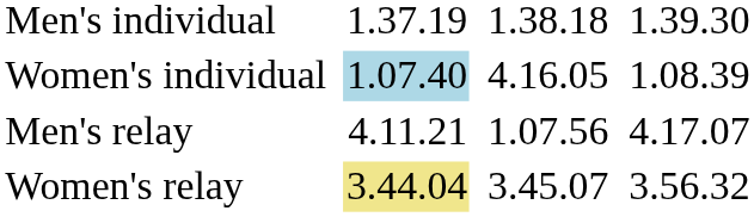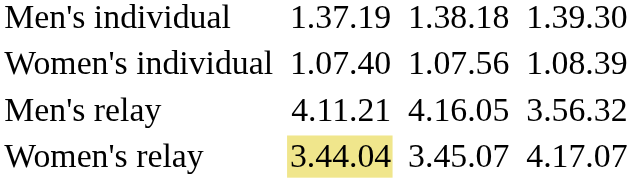Women's individual | column 3: lightblue background -> no background
Women's individual | column 5: 4.16.05 -> 1.07.56
Men's relay | column 5: 1.07.56 -> 4.16.05
Men's relay | column 7: 4.17.07 -> 3.56.32
Women's relay | column 7: 3.56.32 -> 4.17.07
